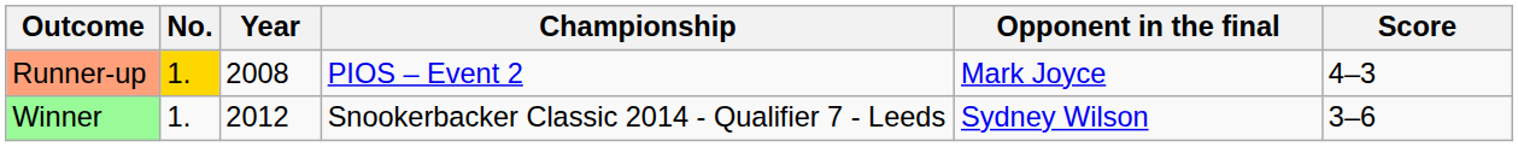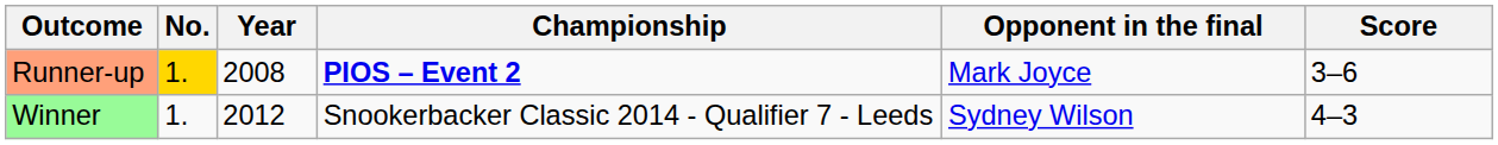Runner-up | Championship: normal -> bold
Runner-up | Score: 4–3 -> 3–6
Winner | Score: 3–6 -> 4–3
